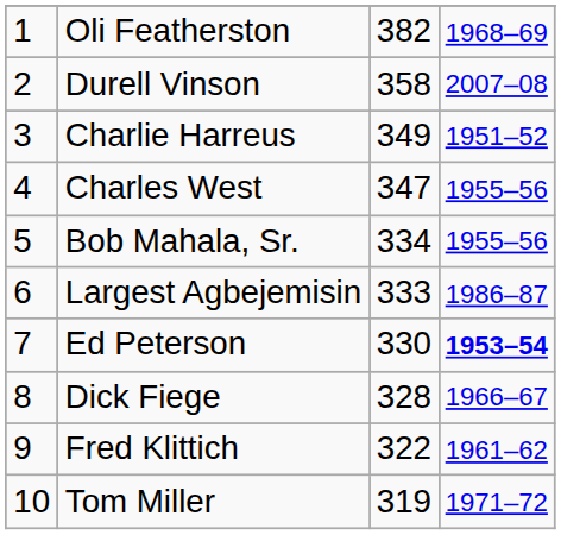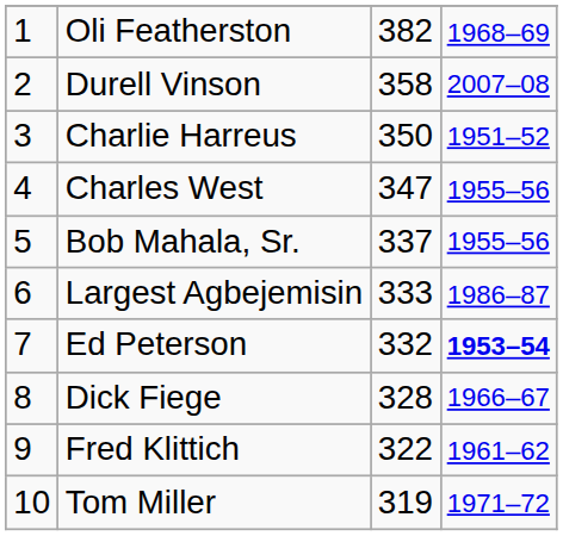Charlie Harreus | column 3: 349 -> 350
Bob Mahala, Sr. | column 3: 334 -> 337
Ed Peterson | column 3: 330 -> 332
